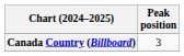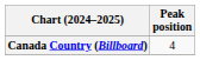Canada Country (Billboard) | Peak position: 3 -> 4
